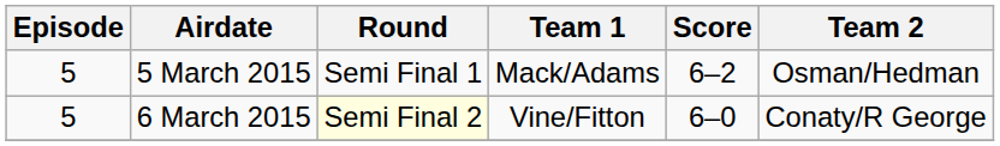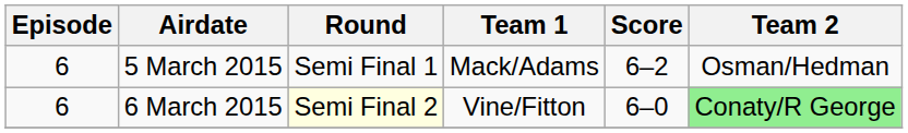5 March 2015 | Episode: 5 -> 6
6 March 2015 | Episode: 5 -> 6
6 March 2015 | Team 2: no background -> lightgreen background
